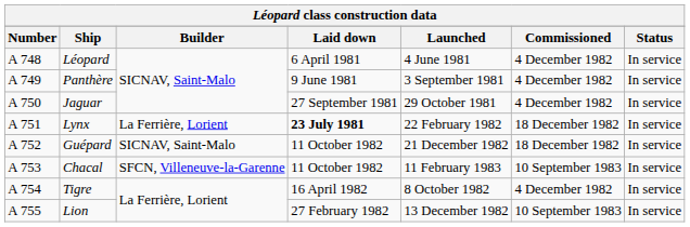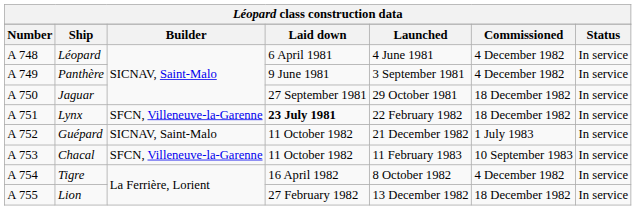Jaguar | Commissioned: 4 December 1982 -> 18 December 1982
Lynx | Builder: La Ferrière, Lorient -> SFCN, Villeneuve-la-Garenne
Guépard | Commissioned: 18 December 1982 -> 1 July 1983
Lion | Commissioned: 10 September 1983 -> 18 December 1982
